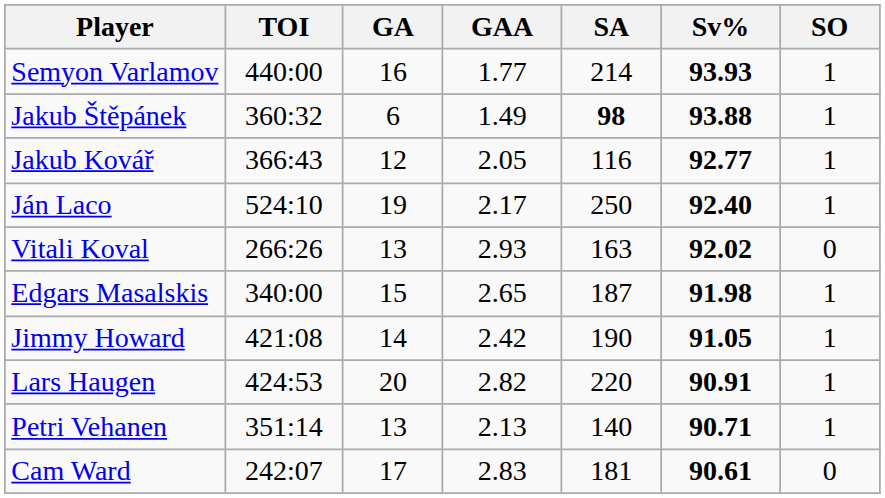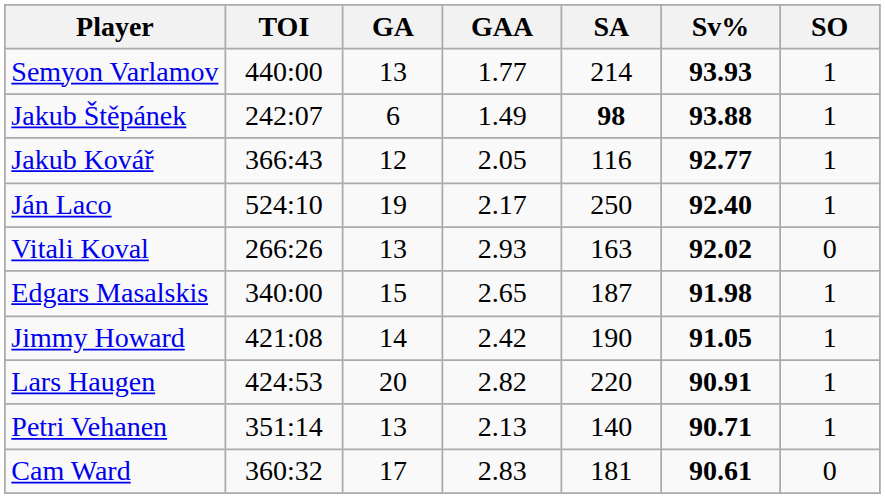Semyon Varlamov | GA: 16 -> 13
Jakub Štěpánek | TOI: 360:32 -> 242:07
Cam Ward | TOI: 242:07 -> 360:32
